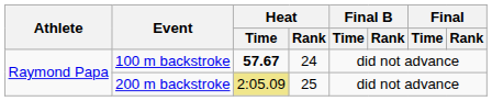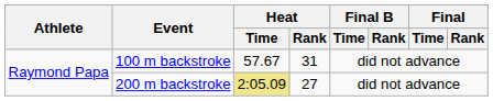100 m backstroke | Heat / Time: bold -> normal
100 m backstroke | Heat / Rank: 24 -> 31
200 m backstroke | Heat / Rank: 25 -> 27
